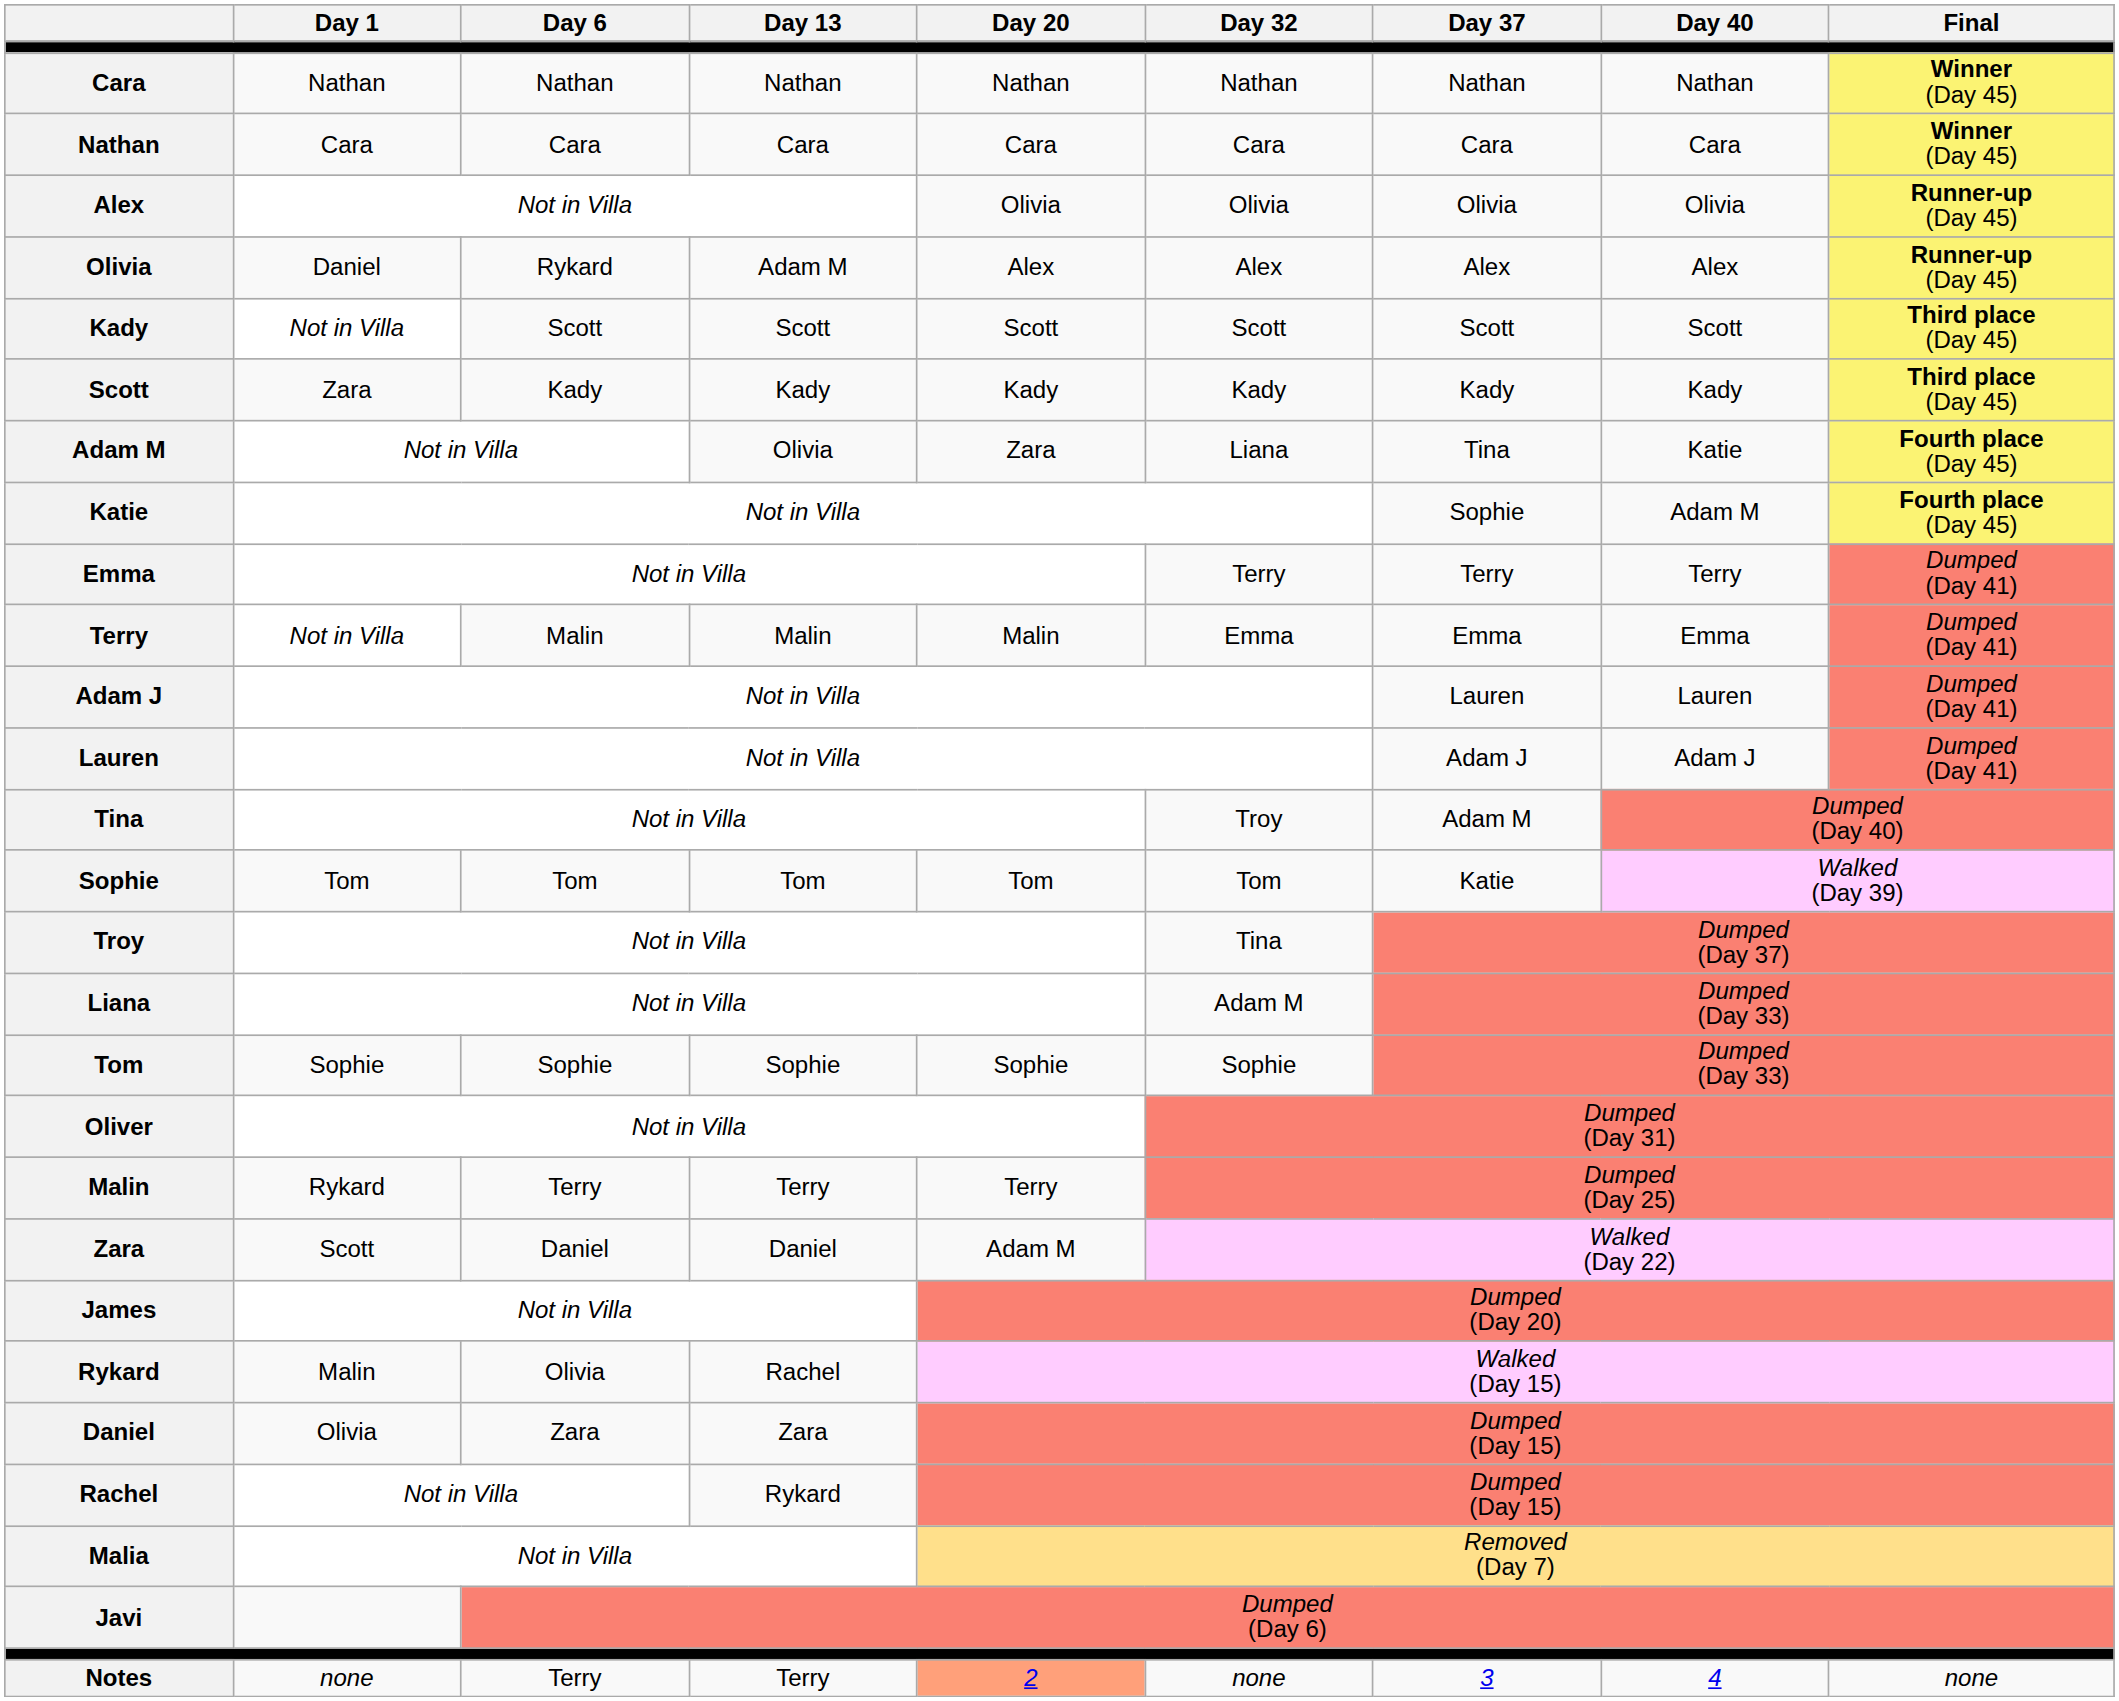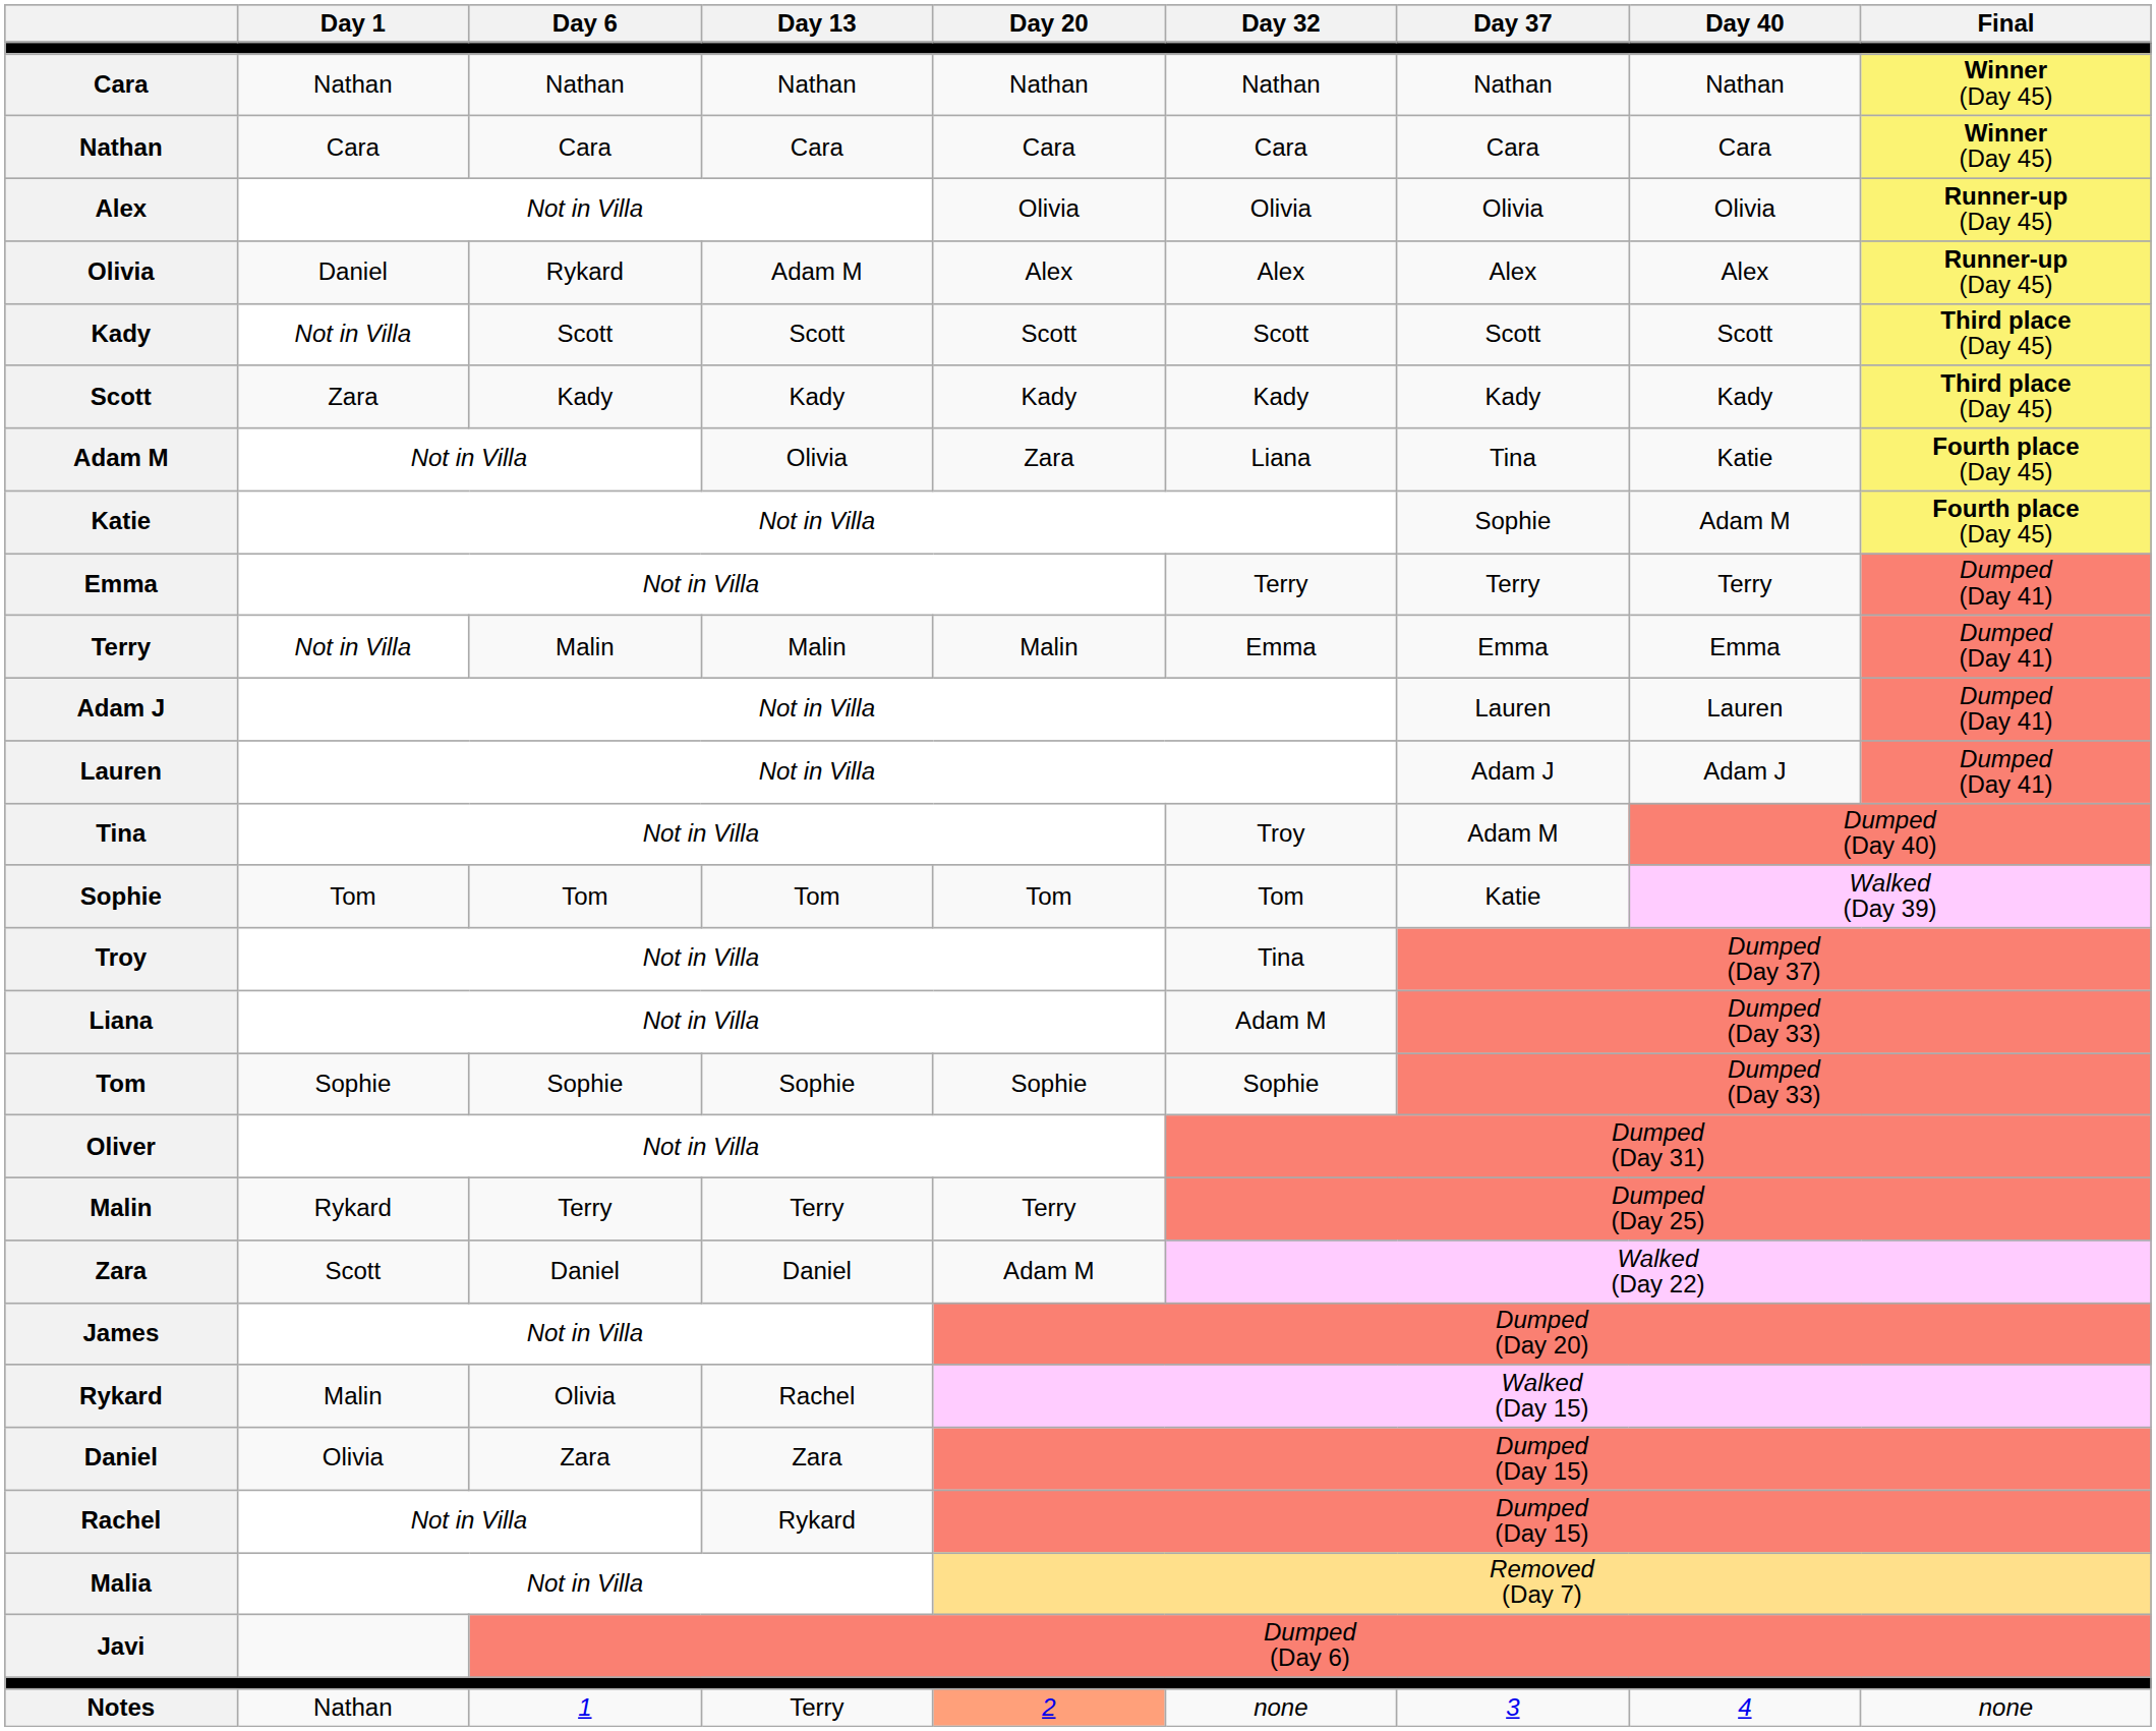Notes | Day 1: none -> Nathan
Notes | Day 6: Terry -> 1
